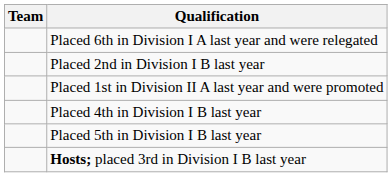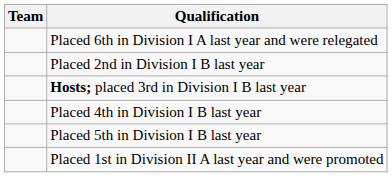rows swapped: Hosts; placed 3rd in Division I B last year <-> Placed 1st in Division II A last year and were promoted
